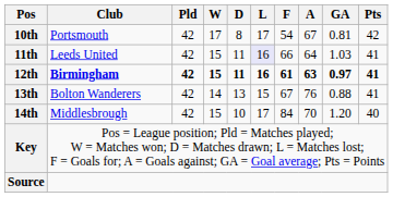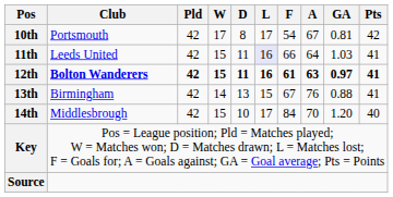12th | Club: Birmingham -> Bolton Wanderers
13th | Club: Bolton Wanderers -> Birmingham
